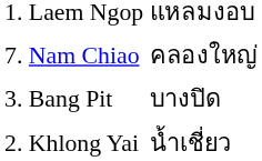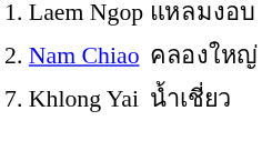Nam Chiao | column 1: 7. -> 2.
- row: 3. | Bang Pit | บางปิด
Khlong Yai | column 1: 2. -> 7.
